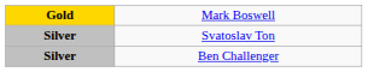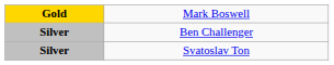rows swapped: Svatoslav Ton <-> Ben Challenger
